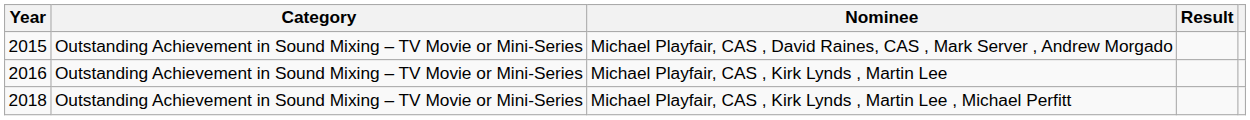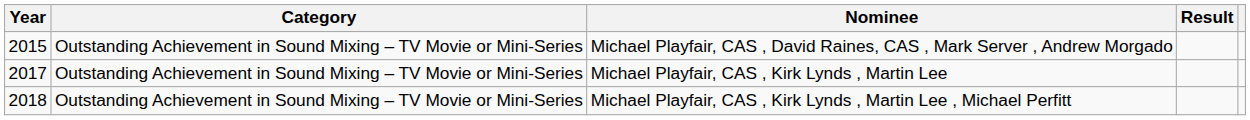Michael Playfair, CAS , Kirk Lynds , Martin Lee | Year: 2016 -> 2017
